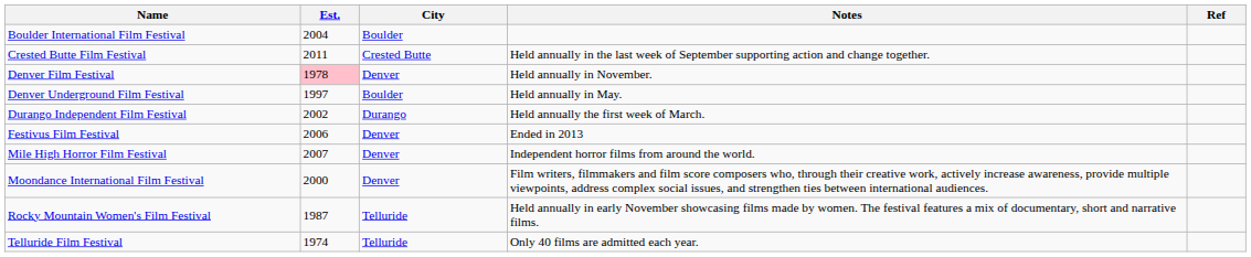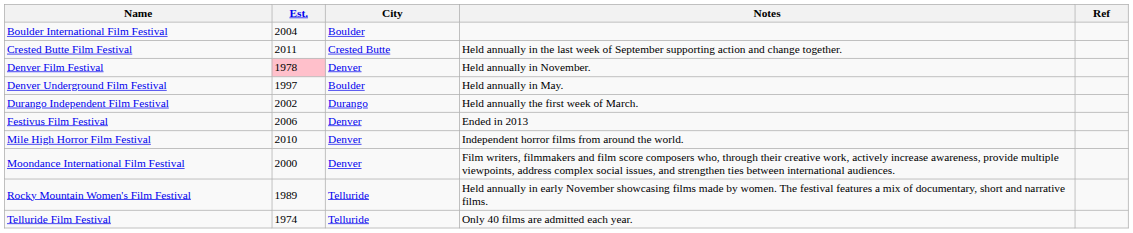Mile High Horror Film Festival | Est.: 2007 -> 2010
Rocky Mountain Women's Film Festival | Est.: 1987 -> 1989
